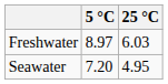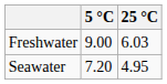Freshwater | 5 °C: 8.97 -> 9.00
